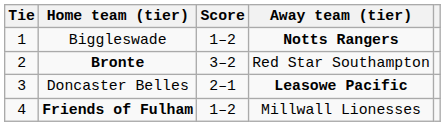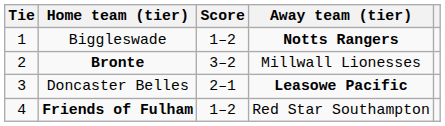Bronte | Away team (tier): Red Star Southampton -> Millwall Lionesses
Friends of Fulham | Away team (tier): Millwall Lionesses -> Red Star Southampton
